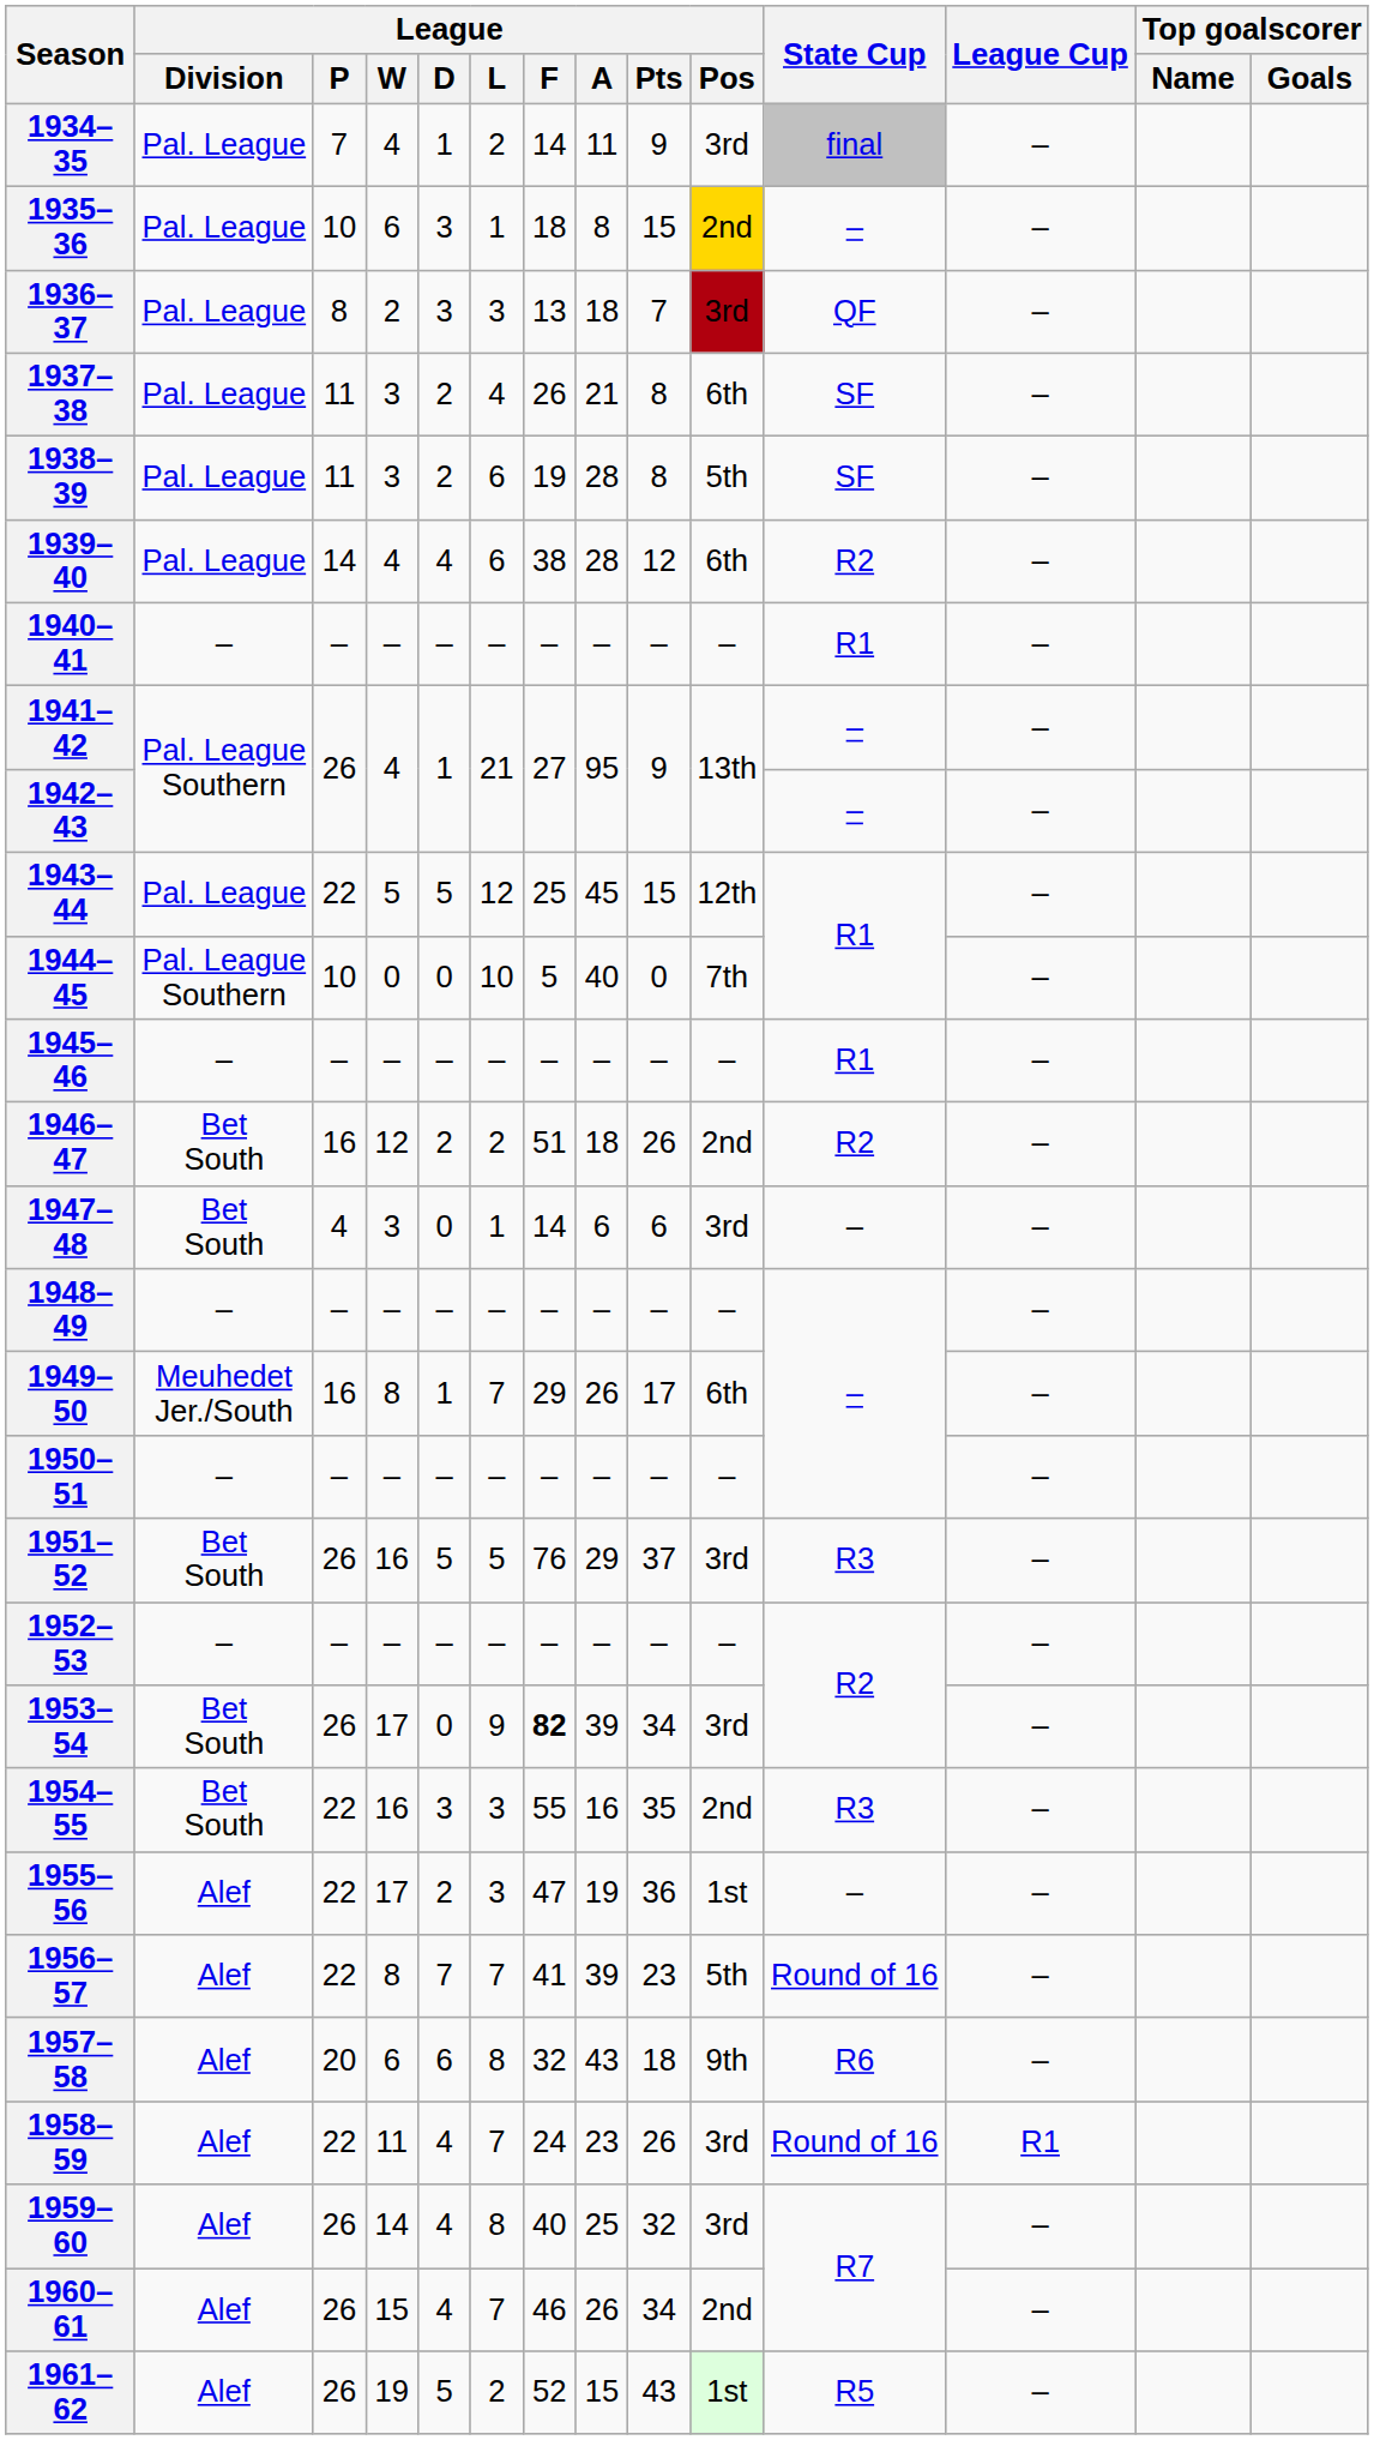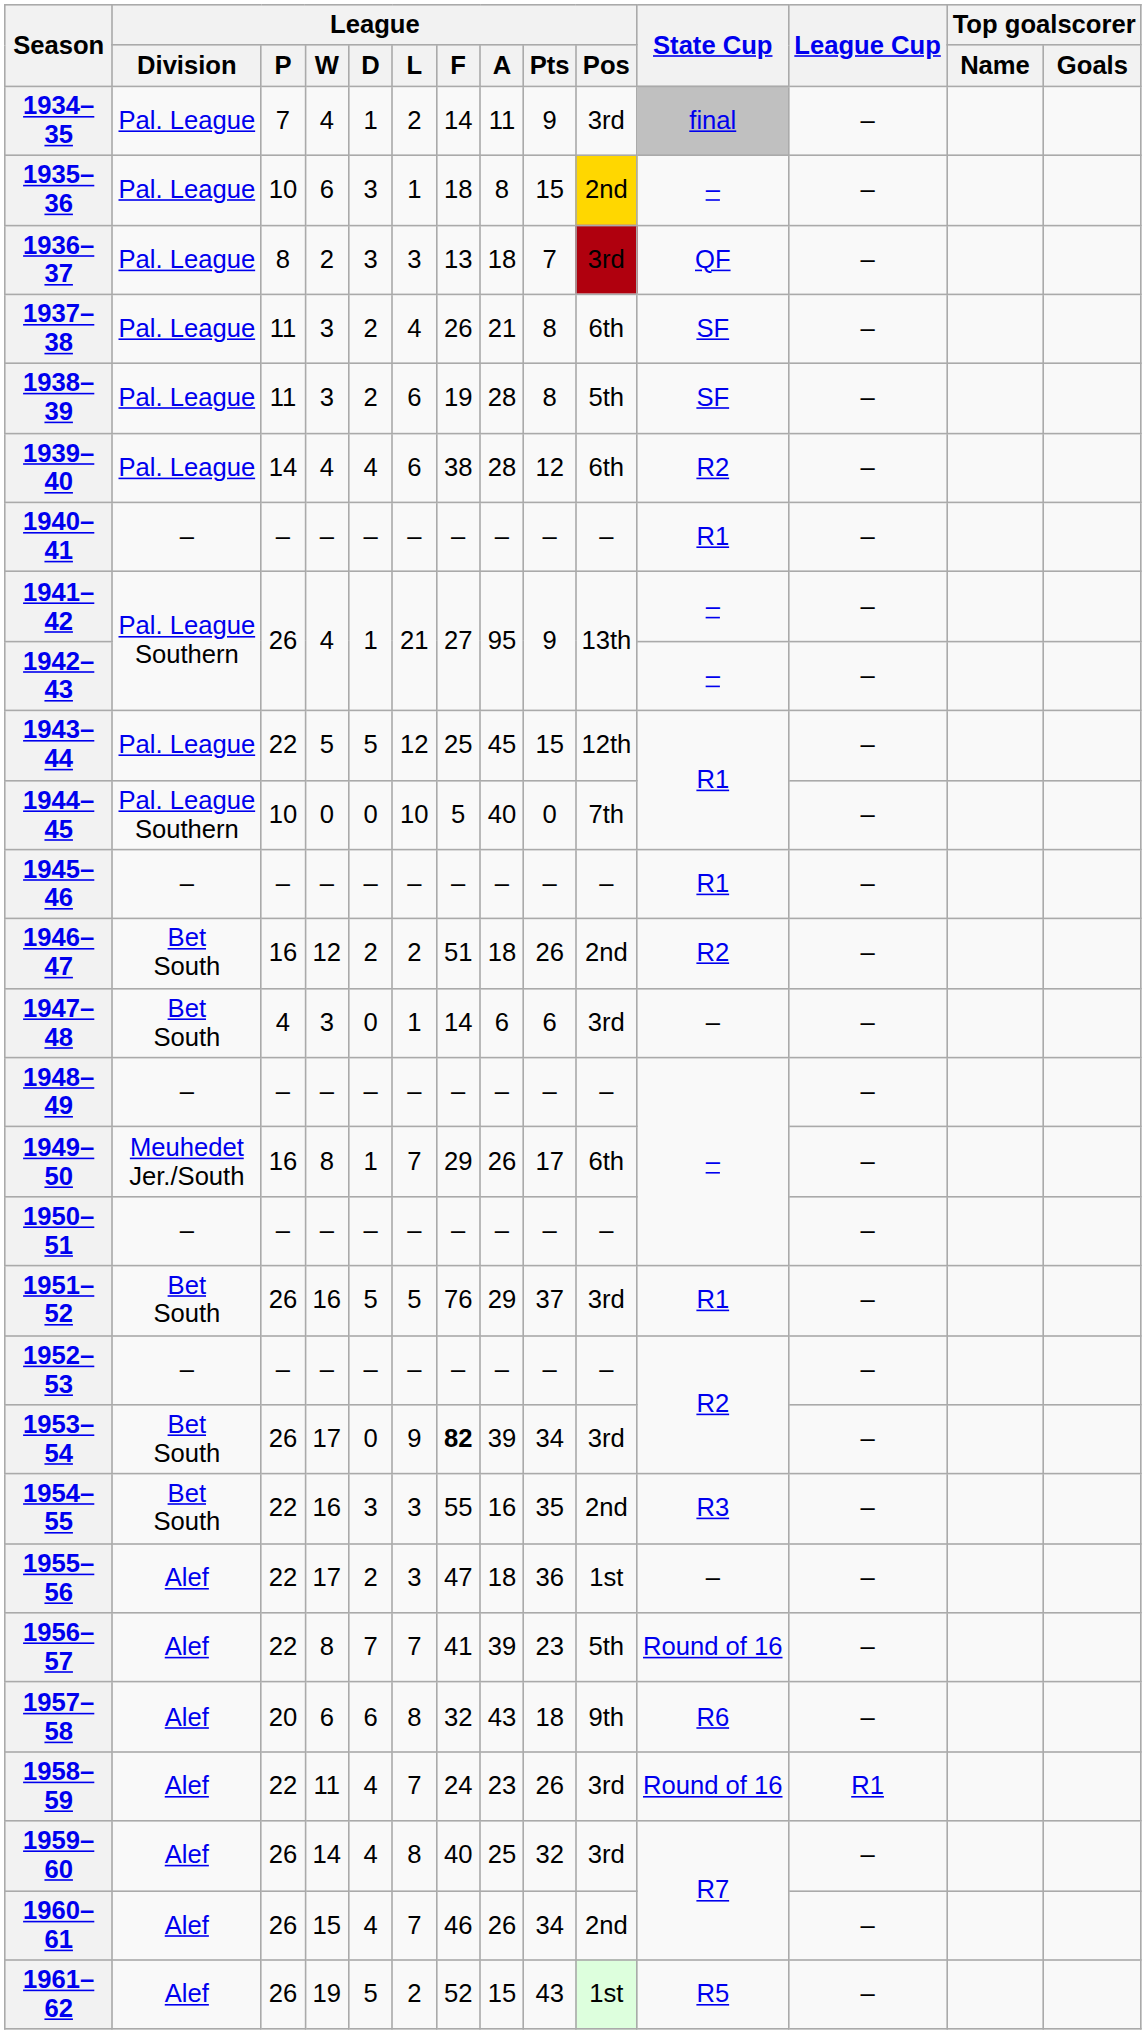1951–52 | State Cup: R3 -> R1
1955–56 | League / A: 19 -> 18
